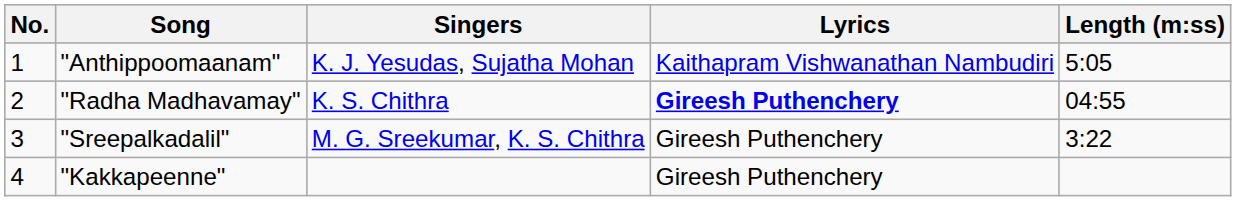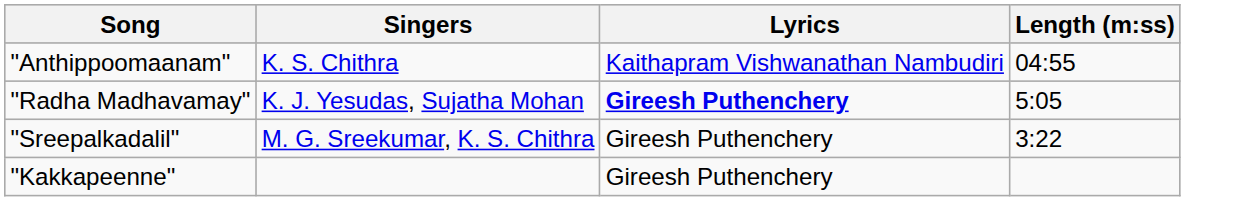- column: No. | 1 | 2 | 3 | 4
"Anthippoomaanam" | Singers: K. J. Yesudas, Sujatha Mohan -> K. S. Chithra
"Anthippoomaanam" | Length (m:ss): 5:05 -> 04:55
"Radha Madhavamay" | Singers: K. S. Chithra -> K. J. Yesudas, Sujatha Mohan
"Radha Madhavamay" | Length (m:ss): 04:55 -> 5:05
